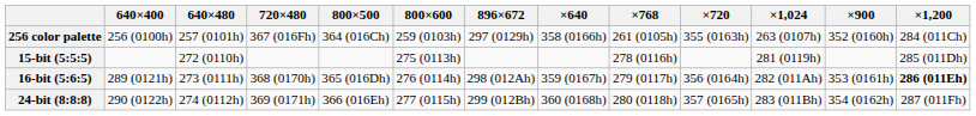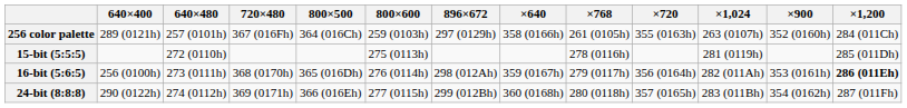256 color palette | 640×400: 256 (0100h) -> 289 (0121h)
16-bit (5:6:5) | 640×400: 289 (0121h) -> 256 (0100h)
